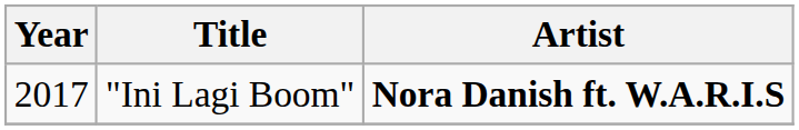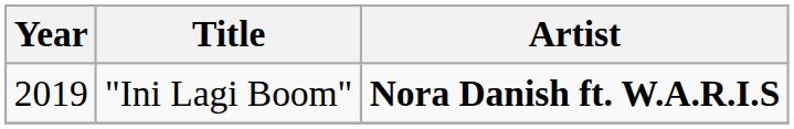"Ini Lagi Boom" | Year: 2017 -> 2019
